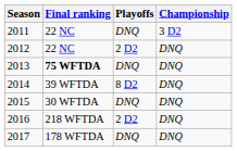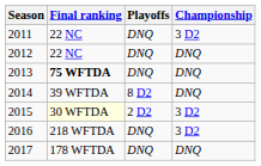2012 | Playoffs: 2 D2 -> DNQ
2015 | Final ranking: no background -> lightyellow background
2015 | Playoffs: DNQ -> 2 D2
2015 | Championship: DNQ -> 3 D2
2016 | Playoffs: 2 D2 -> DNQ
2016 | Championship: DNQ -> 3 D2
